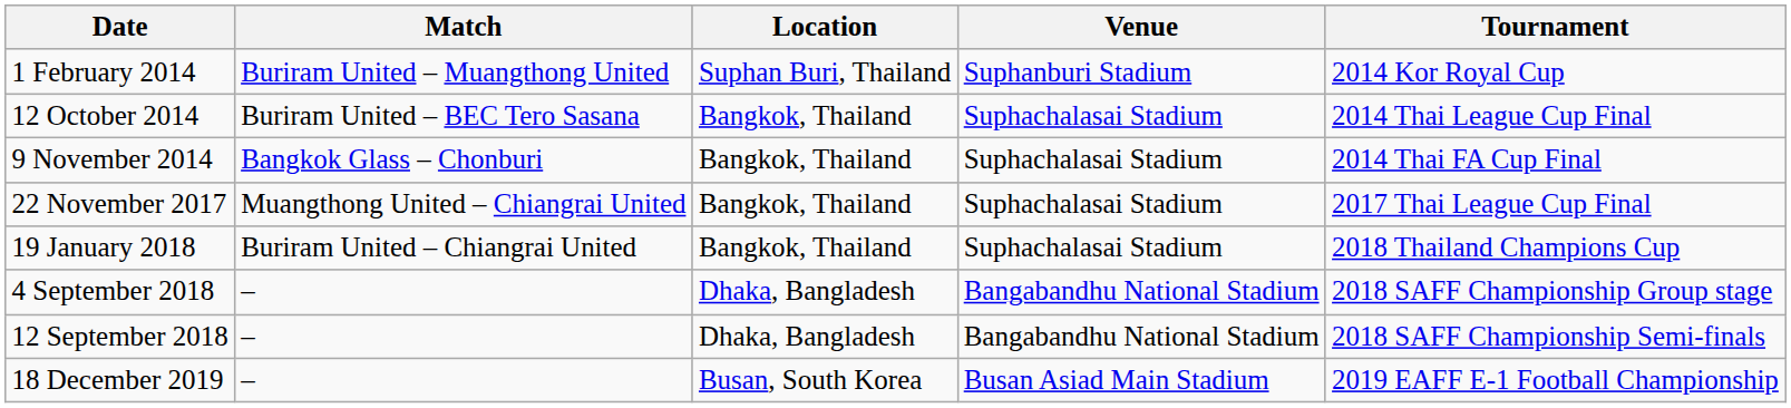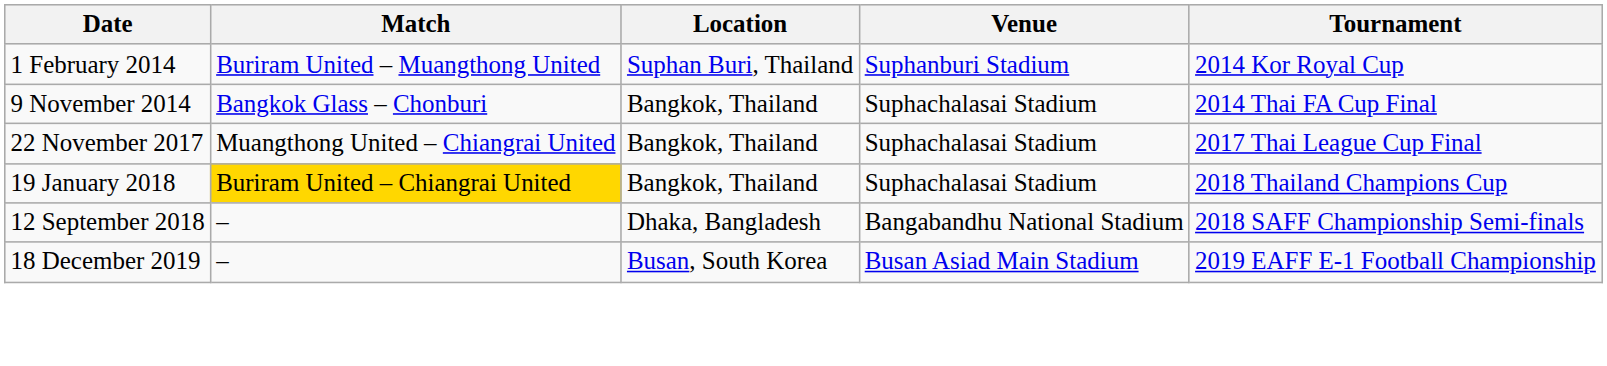- row: 12 October 2014 | Buriram United – BEC Tero Sasana | Bangkok, Thailand | Suphachalasai Stadium | 2014 Thai League Cup Final
19 January 2018 | Match: no background -> gold background
- row: 4 September 2018 | – | Dhaka, Bangladesh | Bangabandhu National Stadium | 2018 SAFF Championship Group stage
